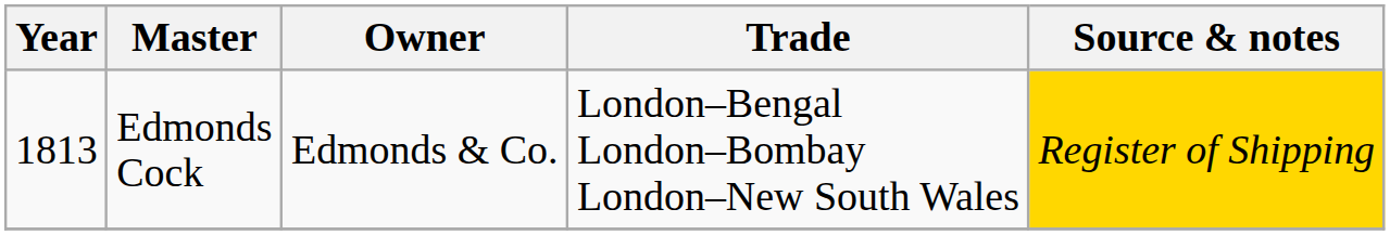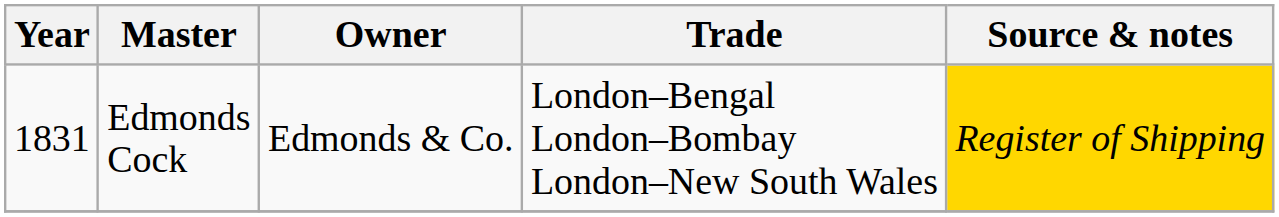Edmonds Cock | Year: 1813 -> 1831
